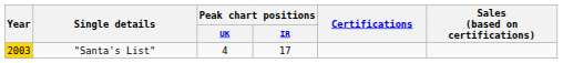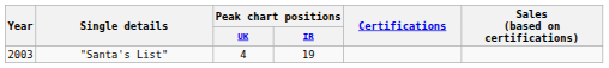"Santa's List" | Year: gold background -> no background
"Santa's List" | Peak chart positions / IR: 17 -> 19
